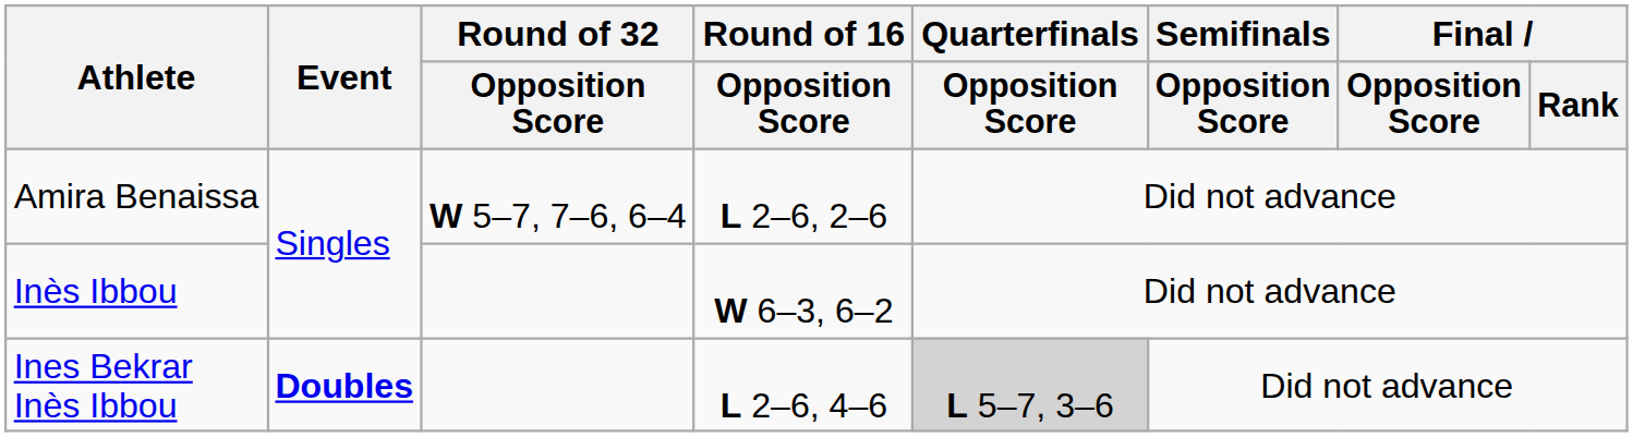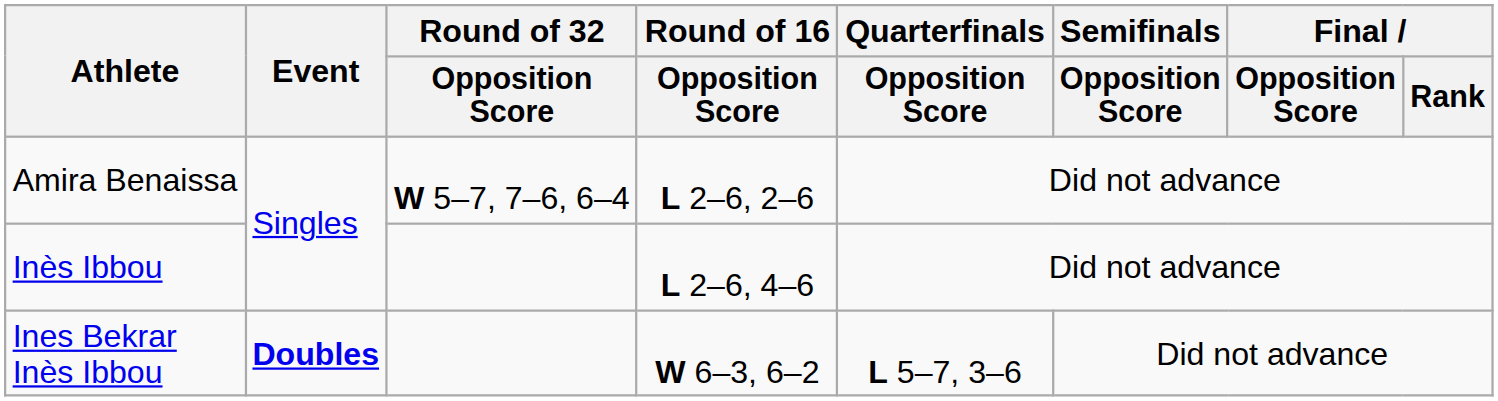Inès Ibbou | Round of 16 / Opposition Score: W 6–3, 6–2 -> L 2–6, 4–6
Ines Bekrar Inès Ibbou | Round of 16 / Opposition Score: L 2–6, 4–6 -> W 6–3, 6–2
Ines Bekrar Inès Ibbou | Quarterfinals / Opposition Score: lightgrey background -> no background
